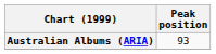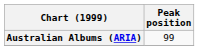Australian Albums (ARIA) | Peak position: 93 -> 99
